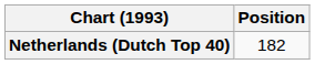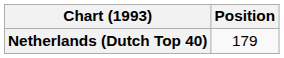Netherlands (Dutch Top 40) | Position: 182 -> 179
